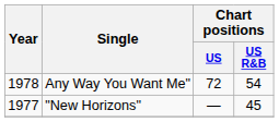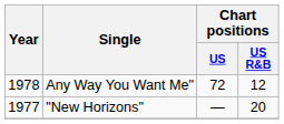Any Way You Want Me" | Chart positions / US R&B: 54 -> 12
"New Horizons" | Chart positions / US R&B: 45 -> 20
